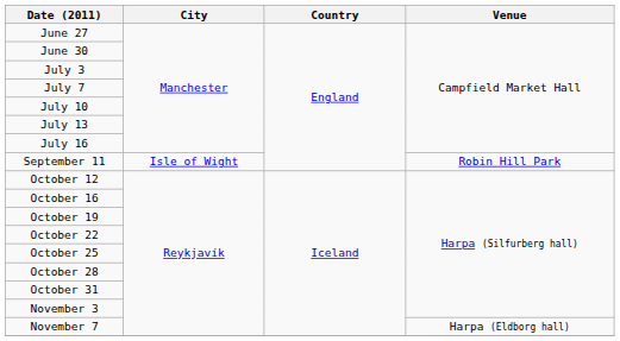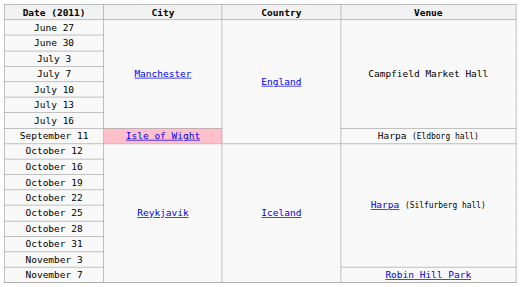September 11 | City: no background -> pink background
September 11 | Venue: Robin Hill Park -> Harpa (Eldborg hall)
November 7 | Venue: Harpa (Eldborg hall) -> Robin Hill Park
